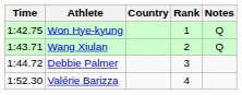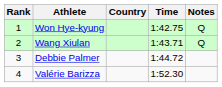columns swapped: Rank <-> Time
